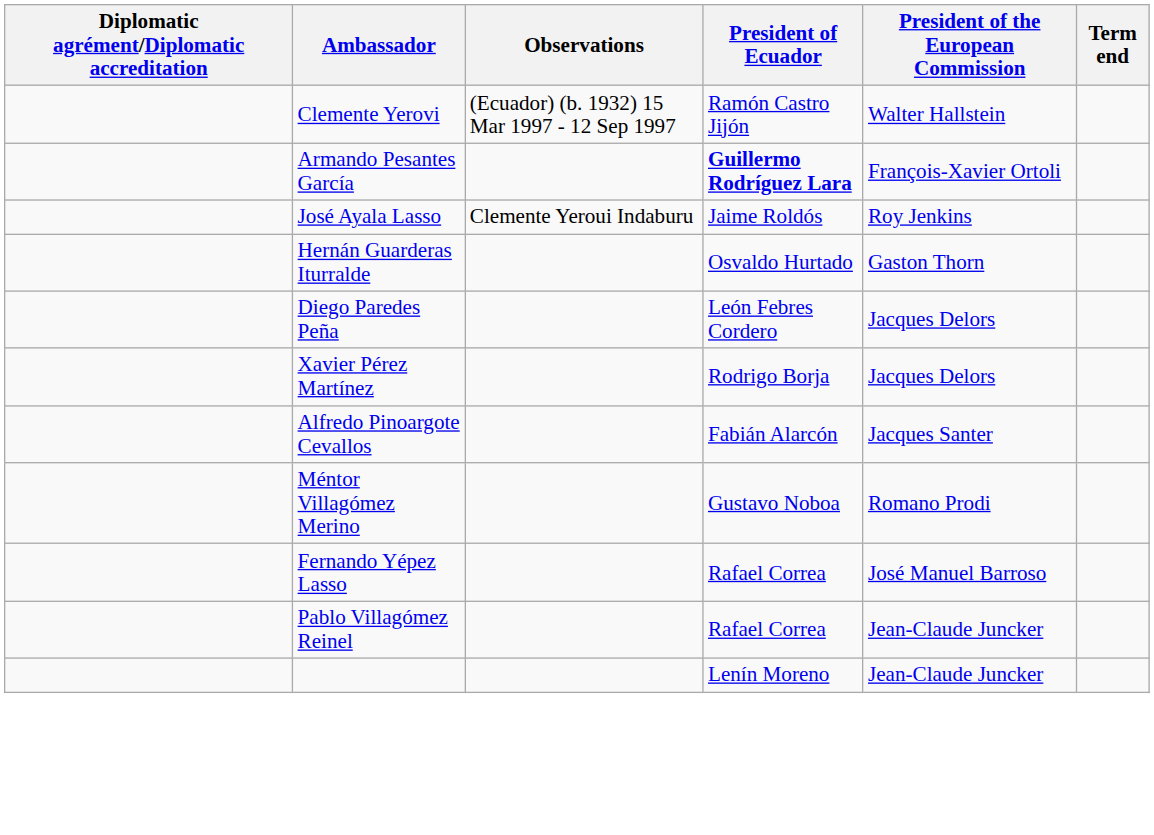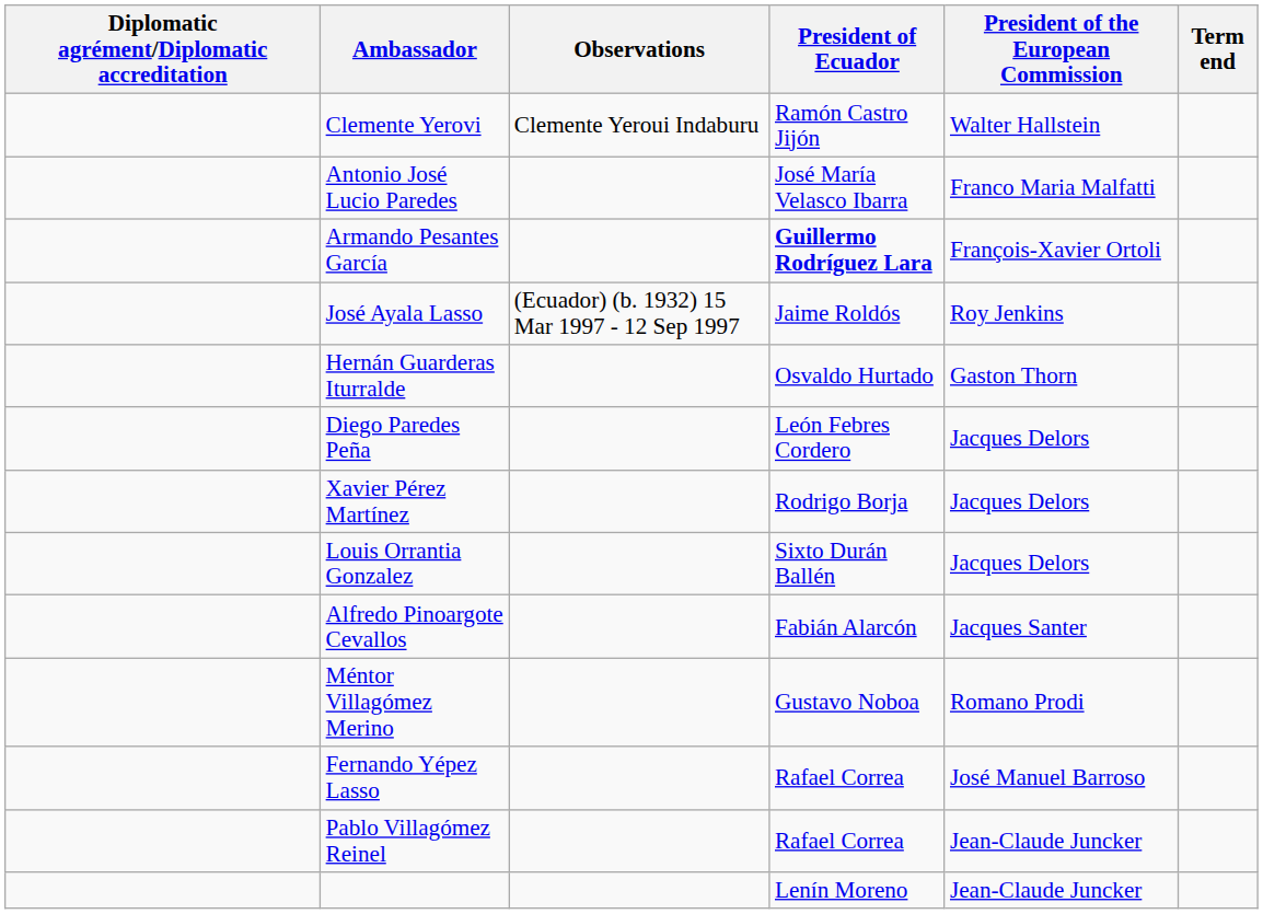Clemente Yerovi | Observations: (Ecuador) (b. 1932) 15 Mar 1997 - 12 Sep 1997 -> Clemente Yeroui Indaburu
+ row: Antonio José Lucio Paredes | José María Velasco Ibarra | Franco Maria Malfatti
José Ayala Lasso | Observations: Clemente Yeroui Indaburu -> (Ecuador) (b. 1932) 15 Mar 1997 - 12 Sep 1997
+ row: Louis Orrantia Gonzalez | Sixto Durán Ballén | Jacques Delors
